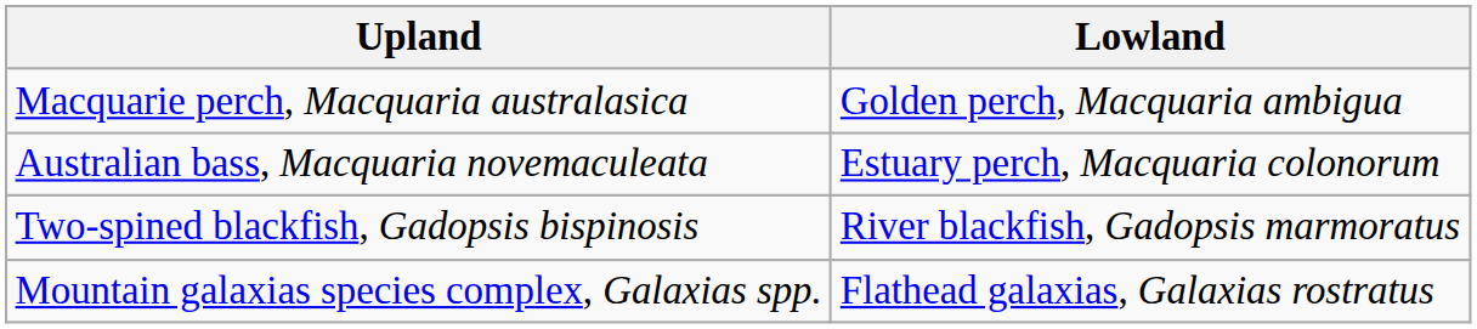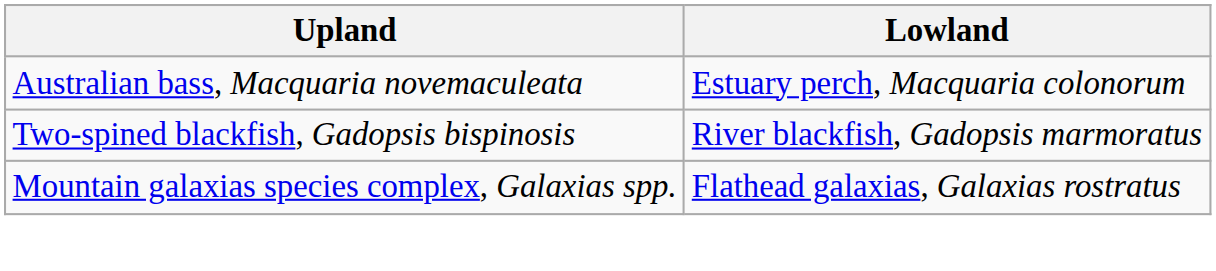- row: Macquarie perch, Macquaria australasica | Golden perch, Macquaria ambigua
